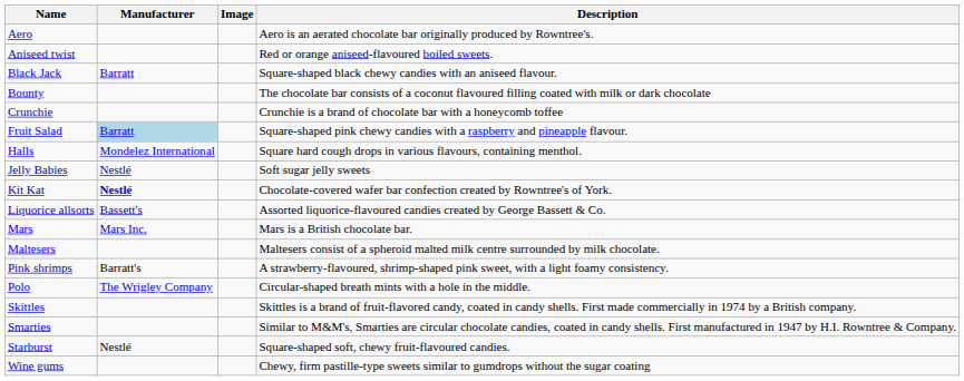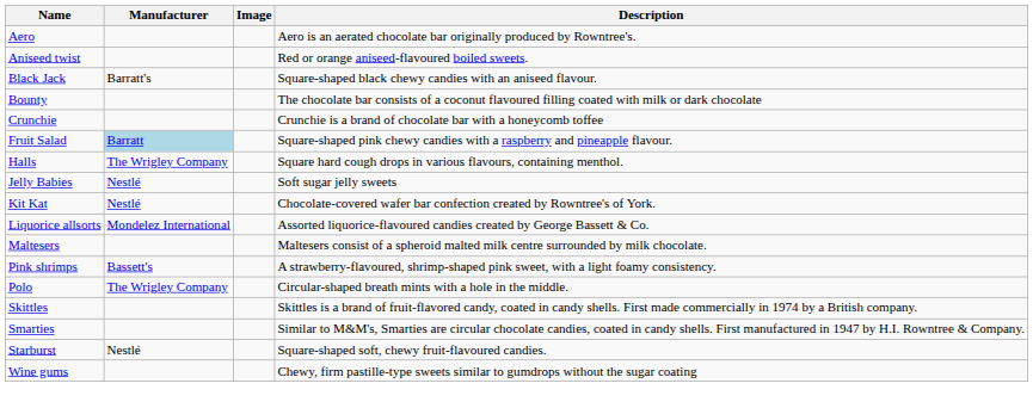Black Jack | Manufacturer: Barratt -> Barratt's
Halls | Manufacturer: Mondelez International -> The Wrigley Company
Kit Kat | Manufacturer: bold -> normal
Liquorice allsorts | Manufacturer: Bassett's -> Mondelez International
- row: Mars | Mars Inc. | Mars is a British chocolate bar.
Pink shrimps | Manufacturer: Barratt's -> Bassett's
